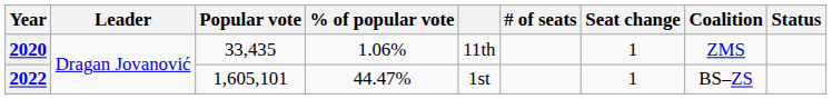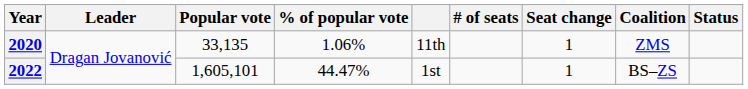2020 | Popular vote: 33,435 -> 33,135
